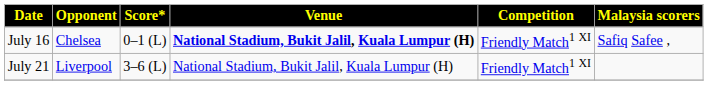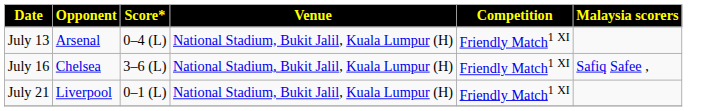+ row: July 13 | Arsenal | 0–4 (L) | National Stadium, Bukit Jalil, Kuala Lumpur (H) | Friendly Match1 XI
July 16 | Score*: 0–1 (L) -> 3–6 (L)
July 16 | Venue: bold -> normal
July 21 | Score*: 3–6 (L) -> 0–1 (L)
